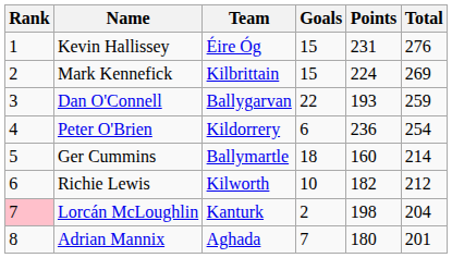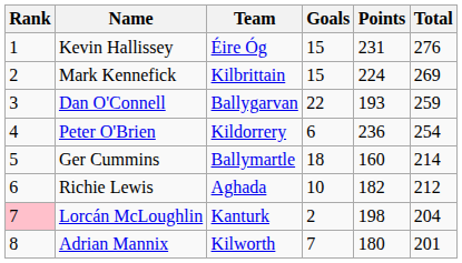Richie Lewis | Team: Kilworth -> Aghada
Adrian Mannix | Team: Aghada -> Kilworth
